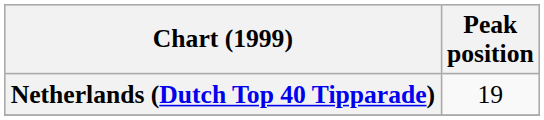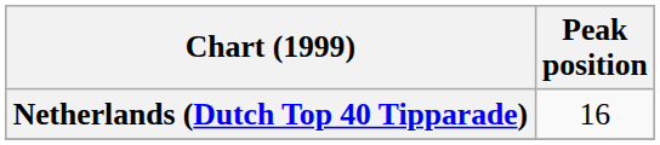Netherlands (Dutch Top 40 Tipparade) | Peak position: 19 -> 16
